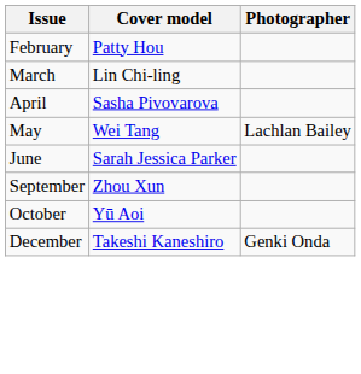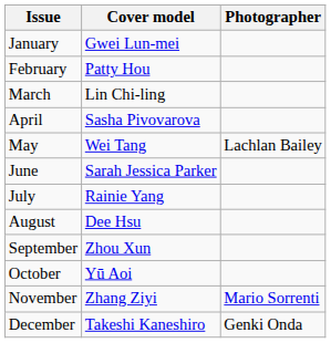+ row: January | Gwei Lun-mei
+ row: July | Rainie Yang
+ row: August | Dee Hsu
+ row: November | Zhang Ziyi | Mario Sorrenti
